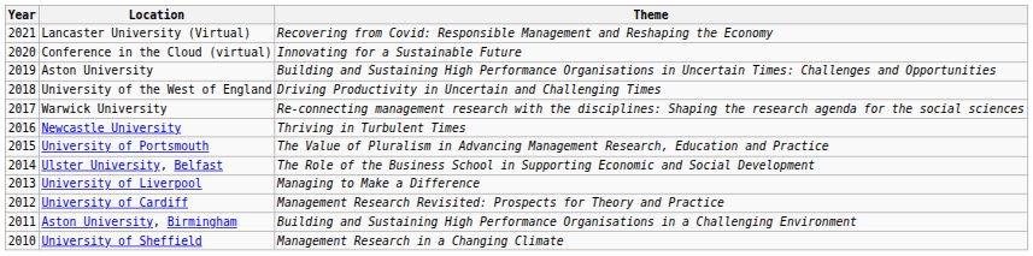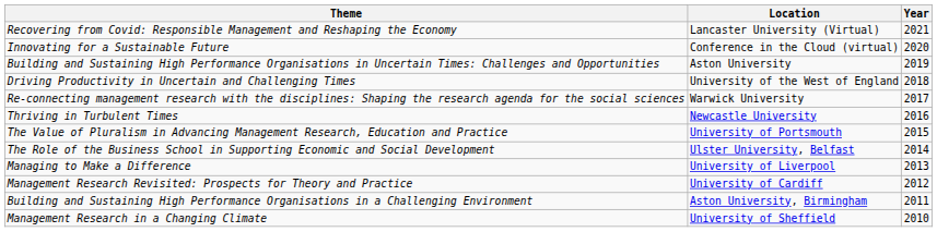columns swapped: Year <-> Theme
